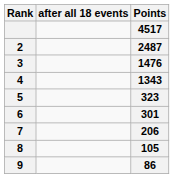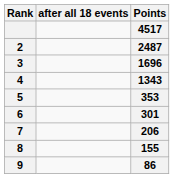3 | Points: 1476 -> 1696
5 | Points: 323 -> 353
8 | Points: 105 -> 155
